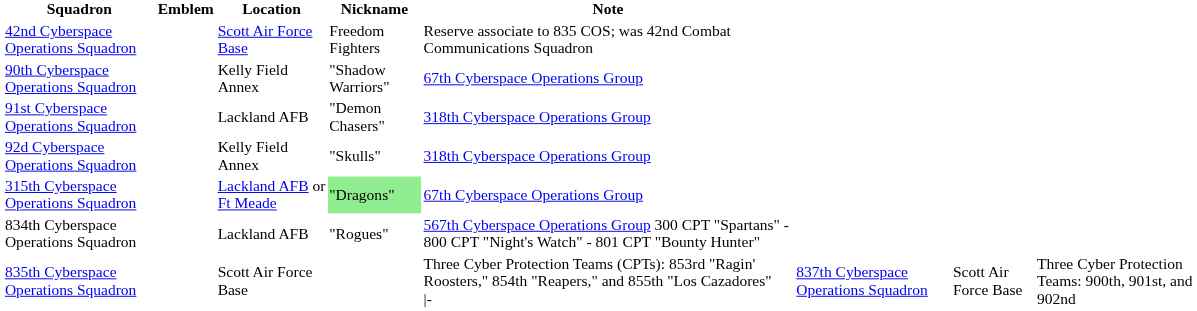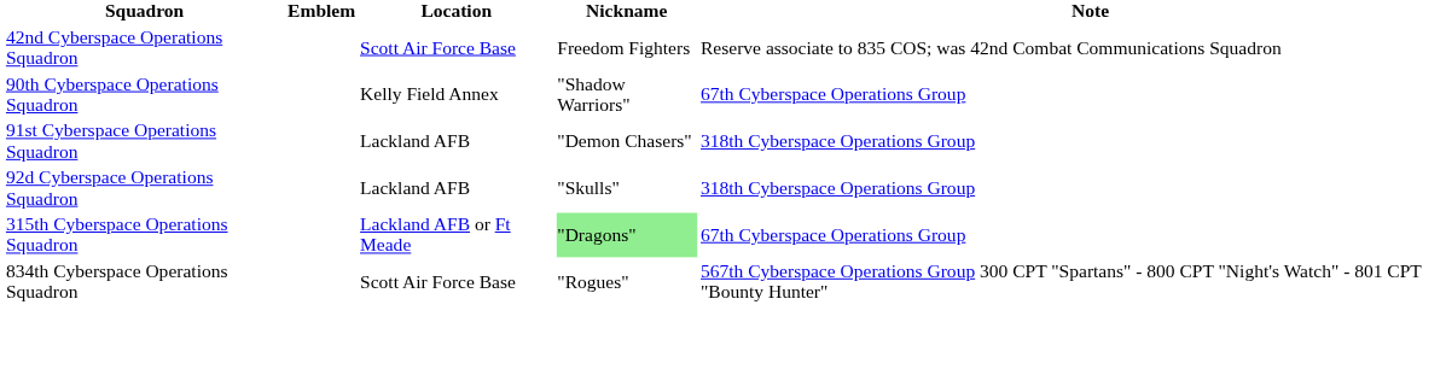92d Cyberspace Operations Squadron | Location: Kelly Field Annex -> Lackland AFB
834th Cyberspace Operations Squadron | Location: Lackland AFB -> Scott Air Force Base
- row: 835th Cyberspace Operations Squadron | Scott Air Force Base | Three Cyber Protection Teams (CPTs): 853rd "Ragin' Roosters," 854th "Reapers," and 855th "Los Cazadores" |- | 837th Cyberspace Operations Squadron | Scott Air Force Base | Three Cyber Protection Teams: 900th, 901st, and 902nd
